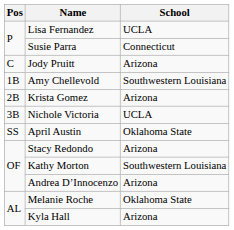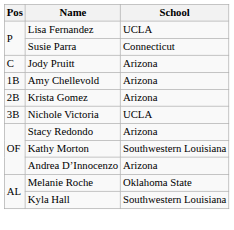Amy Chellevold | School: Southwestern Louisiana -> Arizona
- row: SS | April Austin | Oklahoma State
Kyla Hall | School: Arizona -> Southwestern Louisiana
